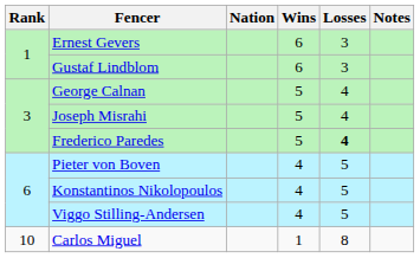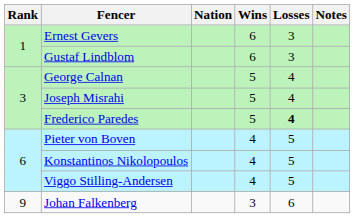+ row: 9 | Johan Falkenberg | 3 | 6
- row: 10 | Carlos Miguel | 1 | 8
